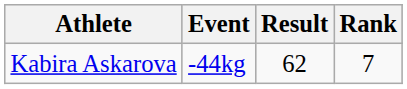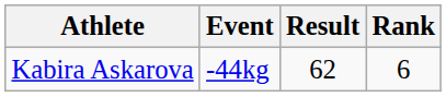Kabira Askarova | Rank: 7 -> 6
